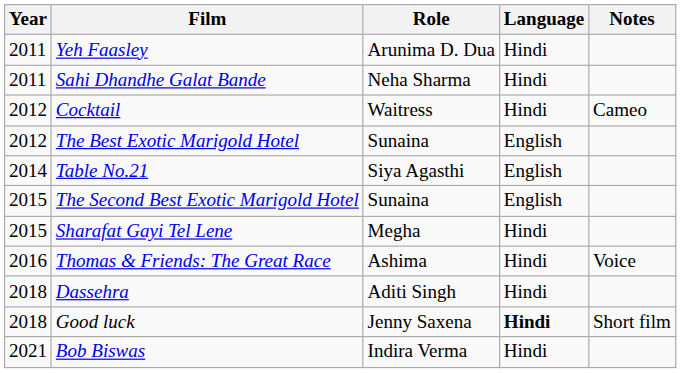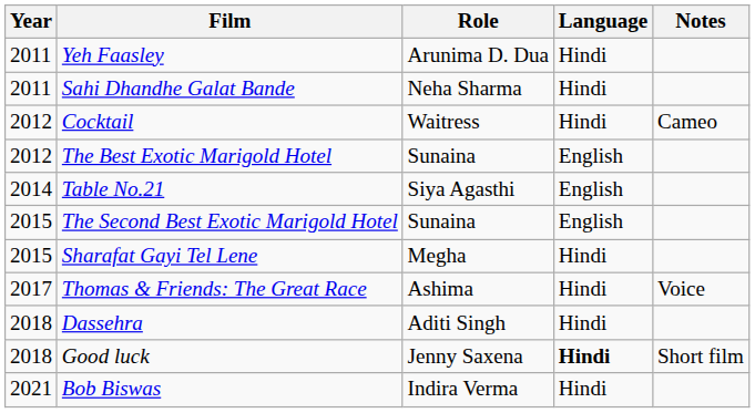Thomas & Friends: The Great Race | Year: 2016 -> 2017
